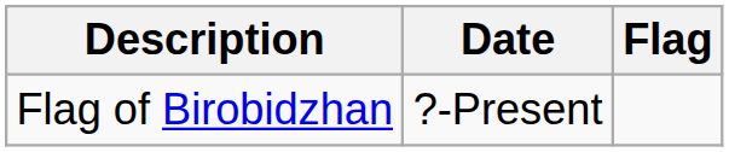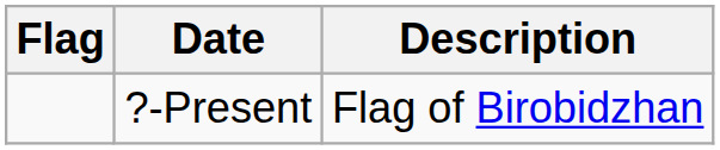columns swapped: Flag <-> Description
